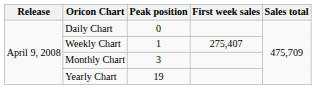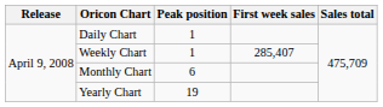Daily Chart | Peak position: 0 -> 1
Weekly Chart | First week sales: 275,407 -> 285,407
Monthly Chart | Peak position: 3 -> 6
